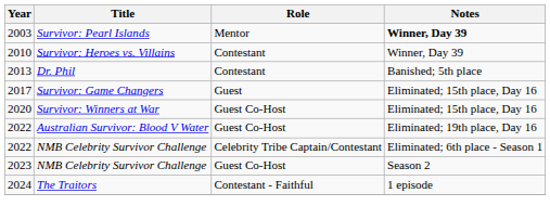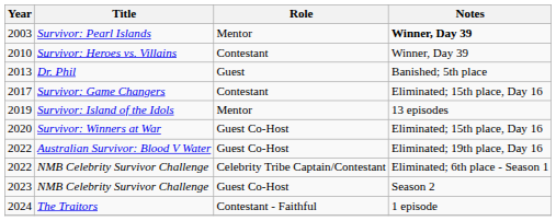Dr. Phil | Role: Contestant -> Guest
Survivor: Game Changers | Role: Guest -> Contestant
+ row: 2019 | Survivor: Island of the Idols | Mentor | 13 episodes
